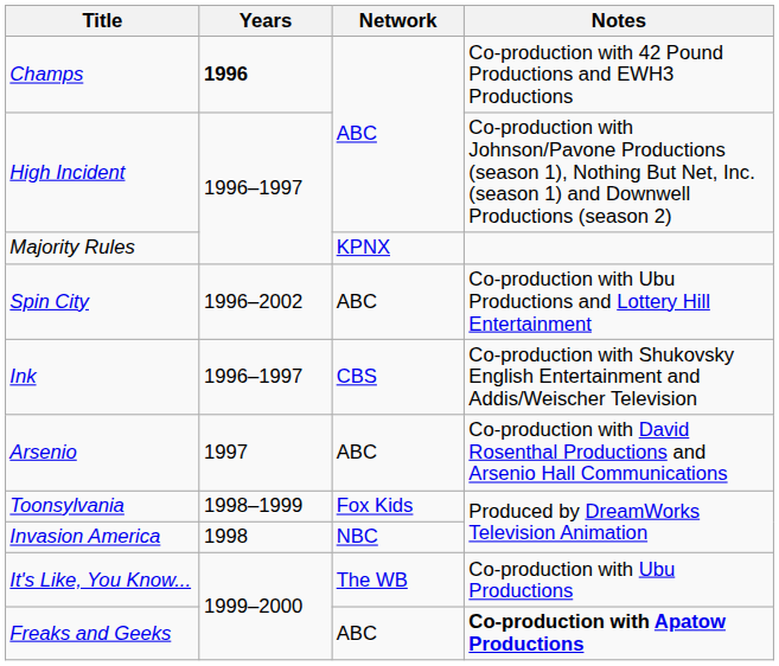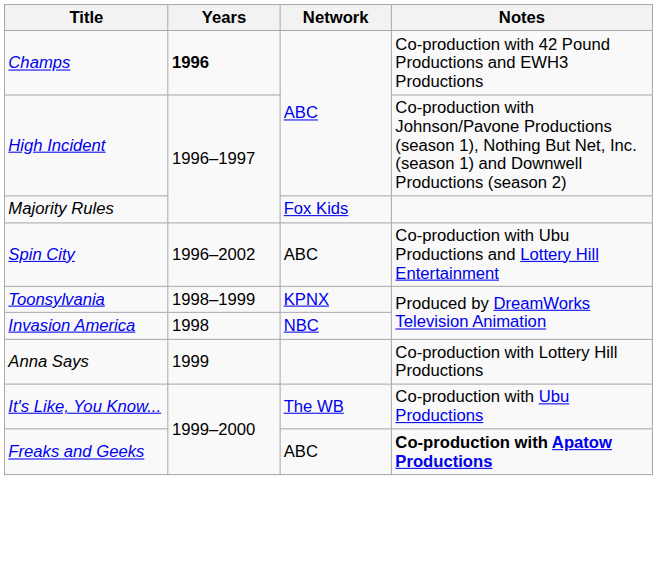Majority Rules | Network: KPNX -> Fox Kids
- row: Ink | 1996–1997 | CBS | Co-production with Shukovsky English Entertainment and Addis/Weischer Television
- row: Arsenio | 1997 | ABC | Co-production with David Rosenthal Productions and Arsenio Hall Communications
Toonsylvania | Network: Fox Kids -> KPNX
+ row: Anna Says | 1999 | Co-production with Lottery Hill Productions
